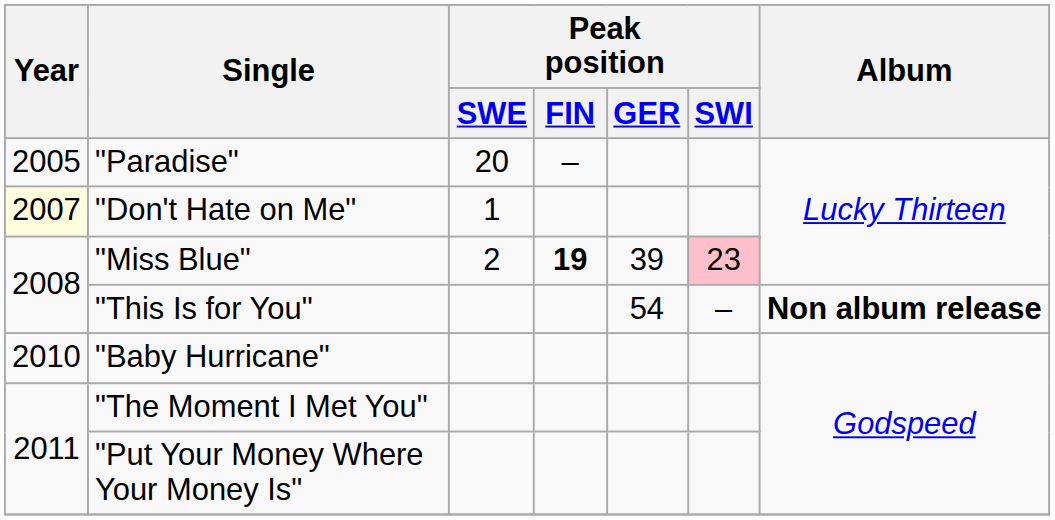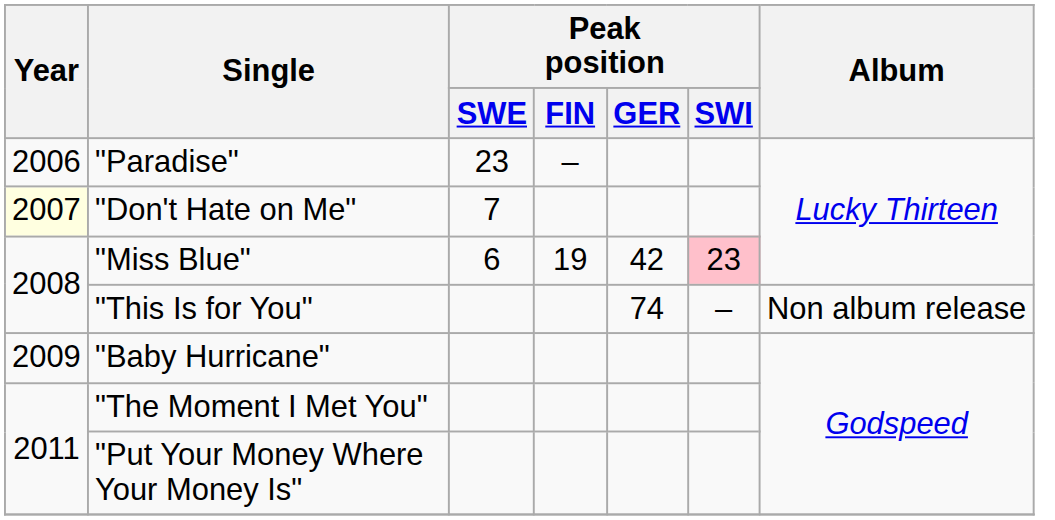"Paradise" | Year: 2005 -> 2006
"Paradise" | Peak position / SWE: 20 -> 23
"Don't Hate on Me" | Peak position / SWE: 1 -> 7
"Miss Blue" | Peak position / SWE: 2 -> 6
"Miss Blue" | Peak position / FIN: bold -> normal
"Miss Blue" | Peak position / GER: 39 -> 42
"This Is for You" | Peak position / GER: 54 -> 74
"This Is for You" | Album: bold -> normal
"Baby Hurricane" | Year: 2010 -> 2009
